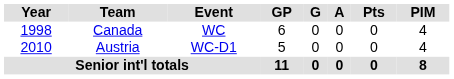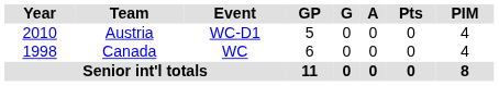rows swapped: Canada <-> Austria
